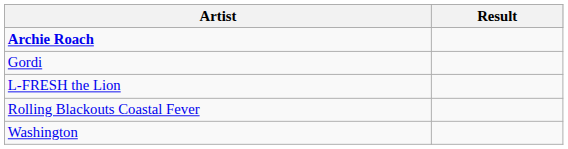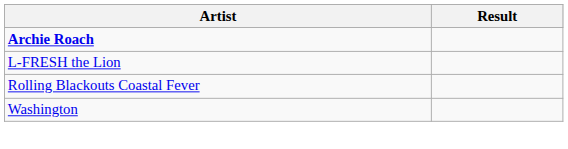- row: Gordi
